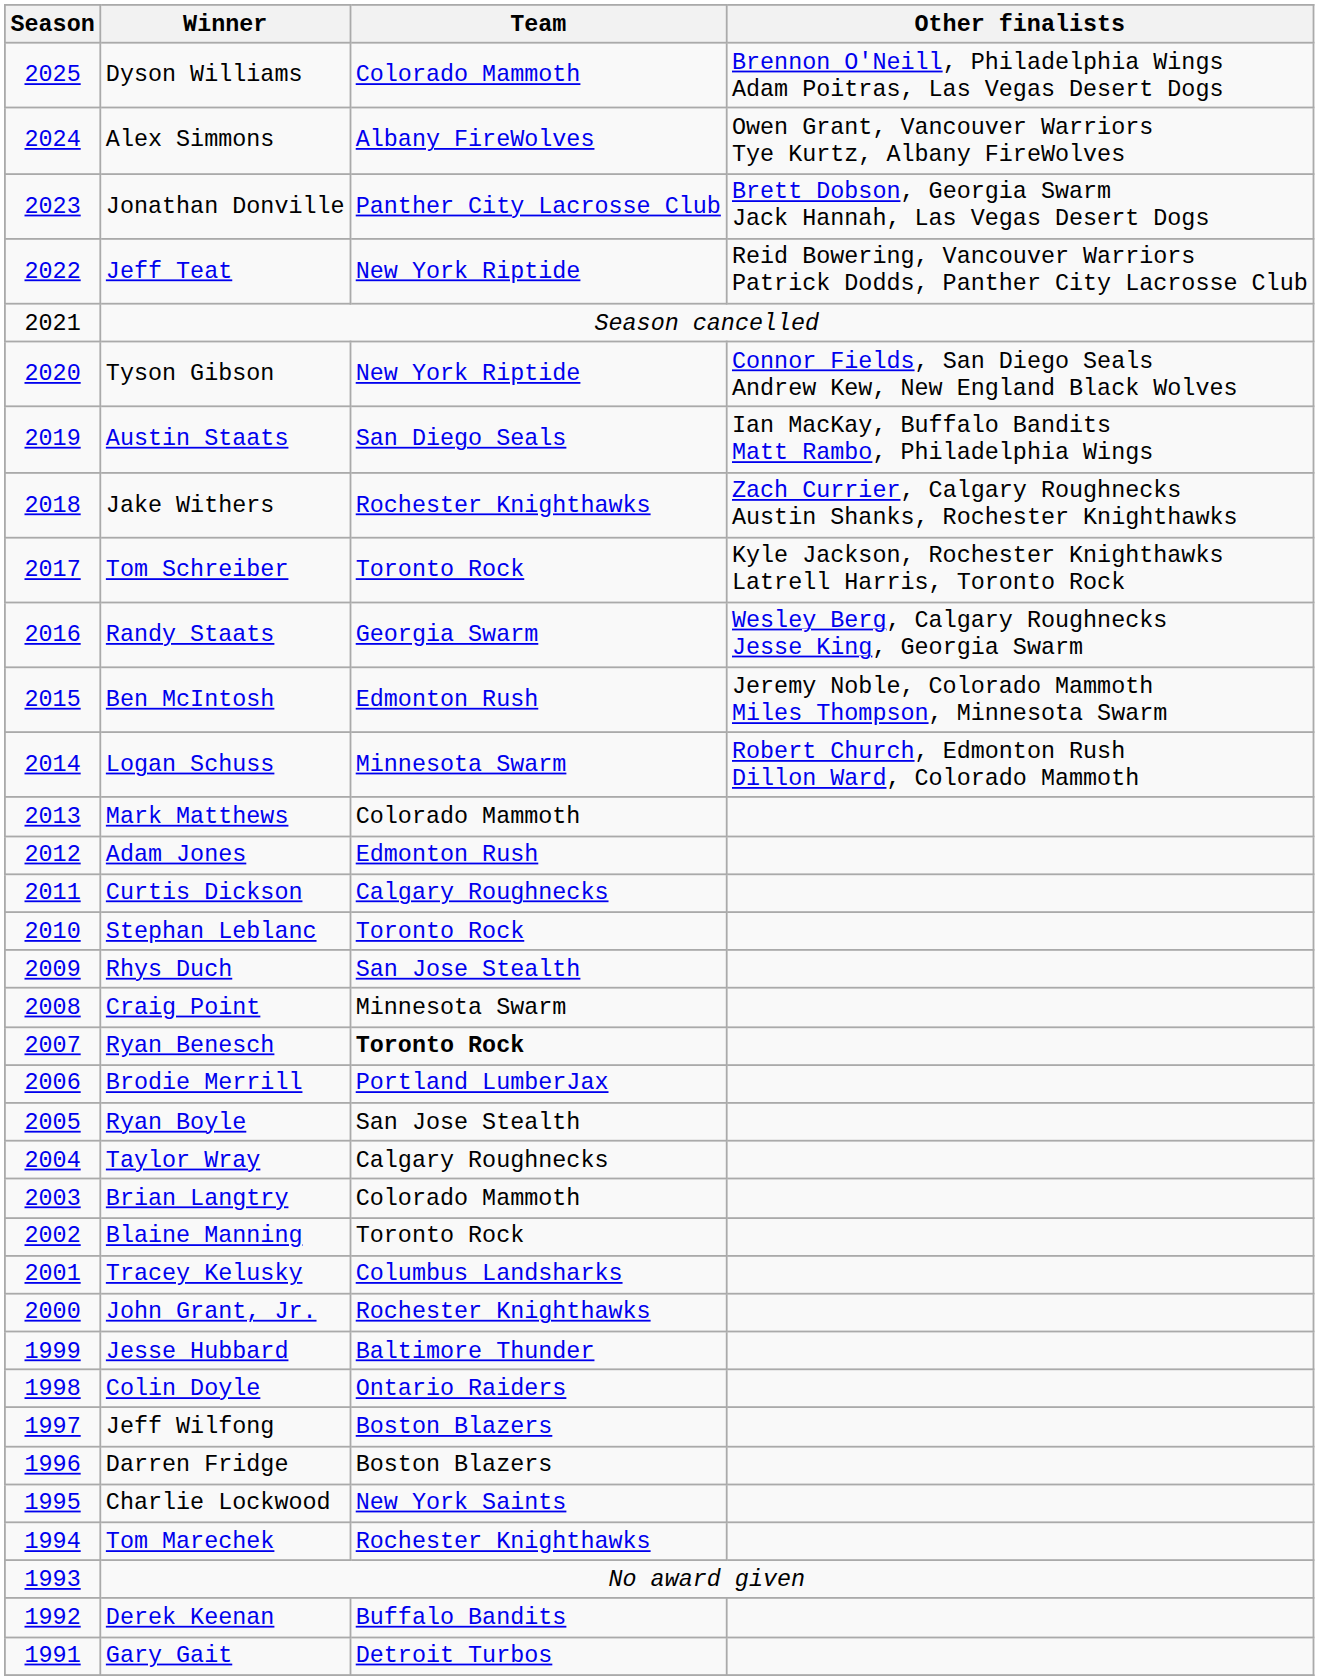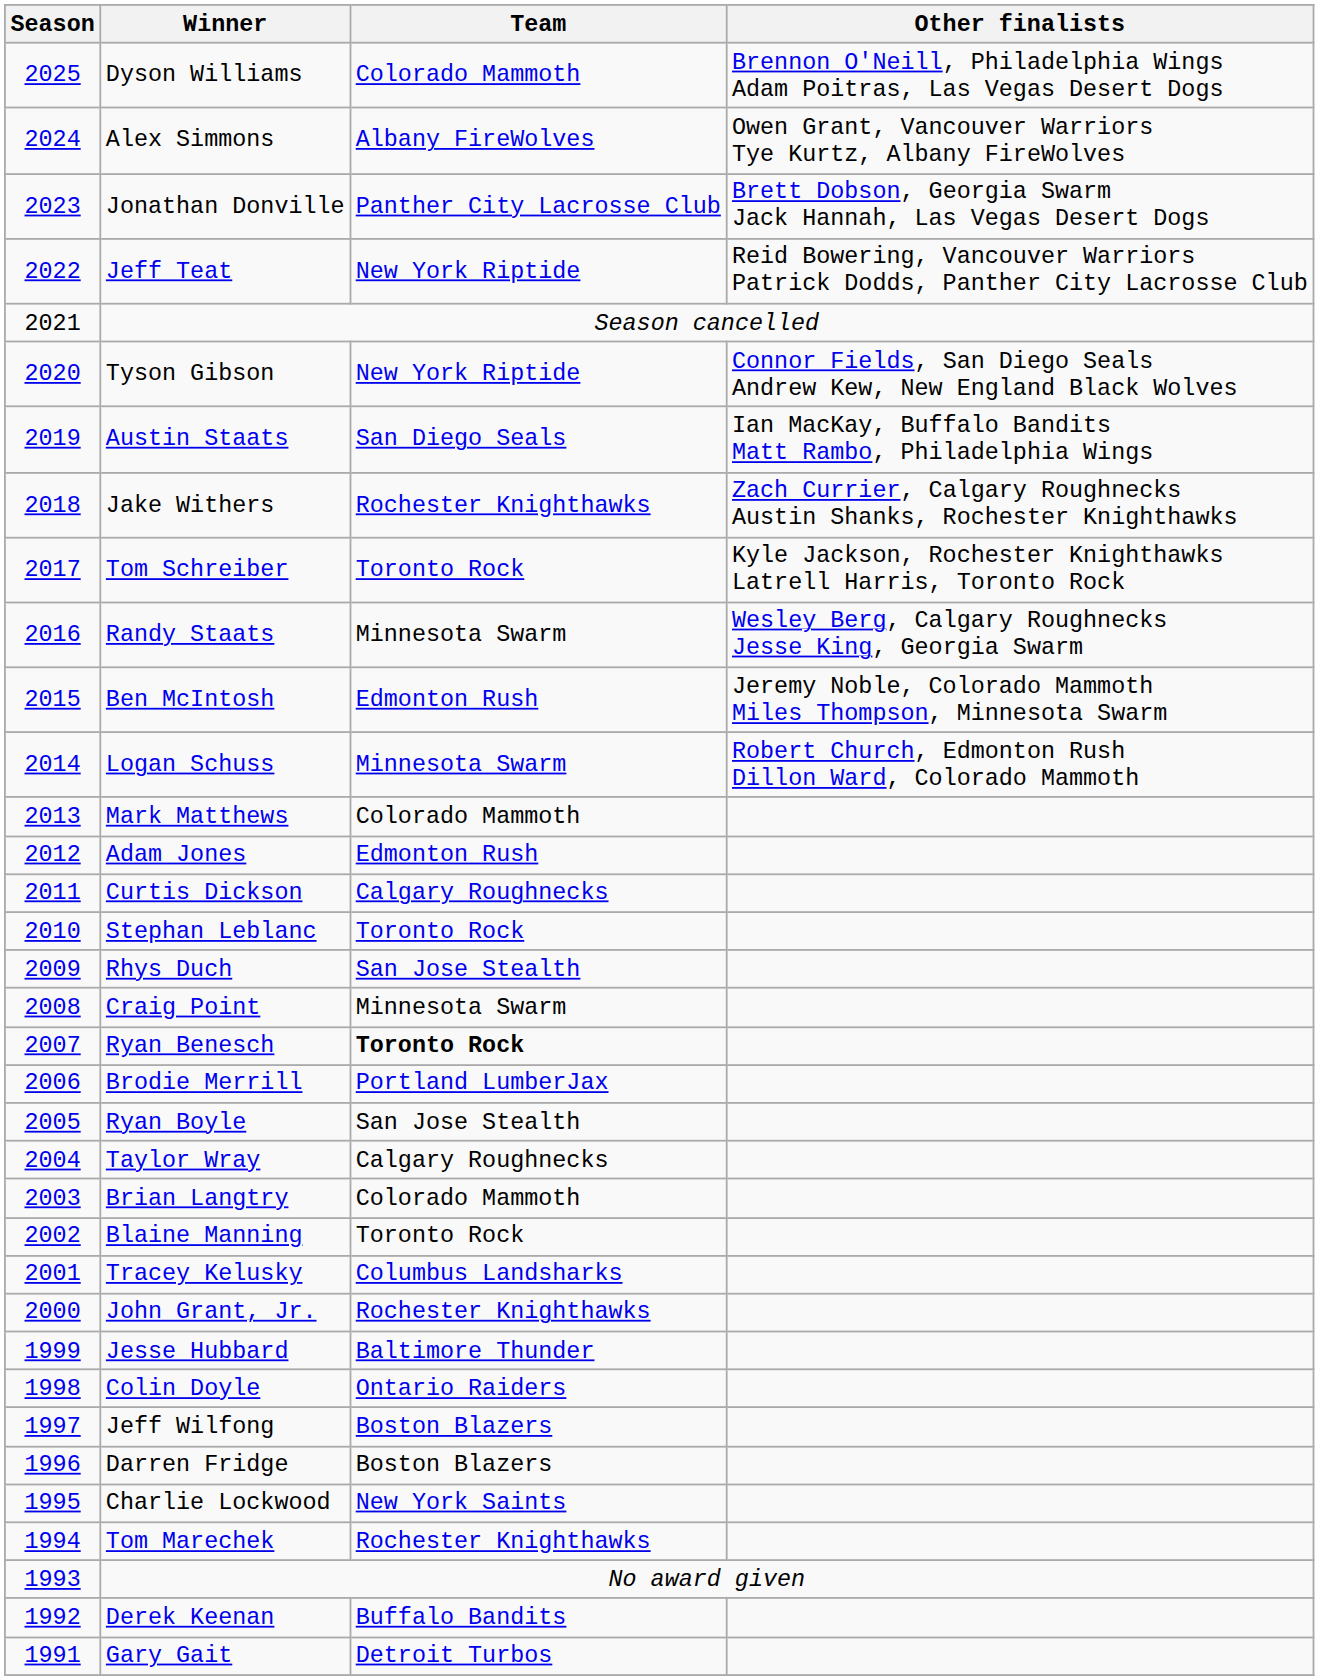Randy Staats | Team: Georgia Swarm -> Minnesota Swarm
